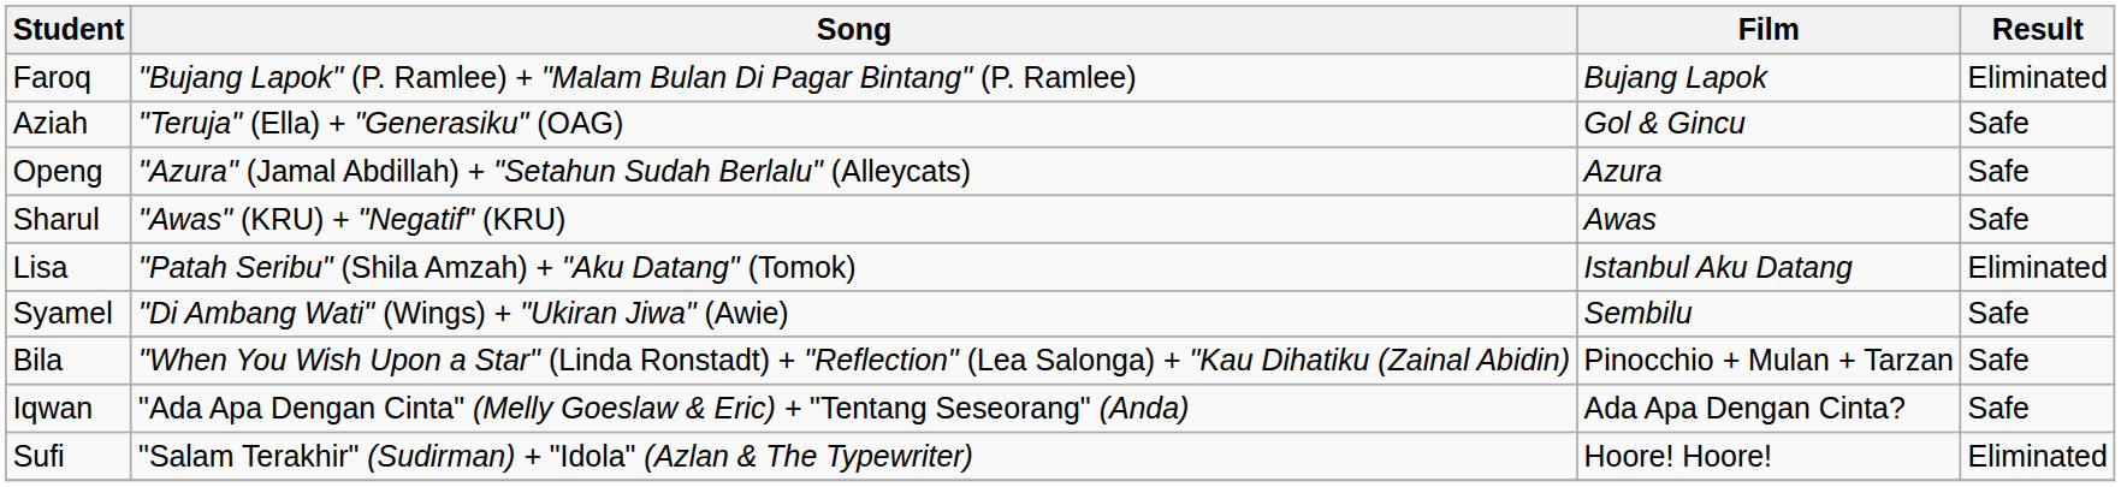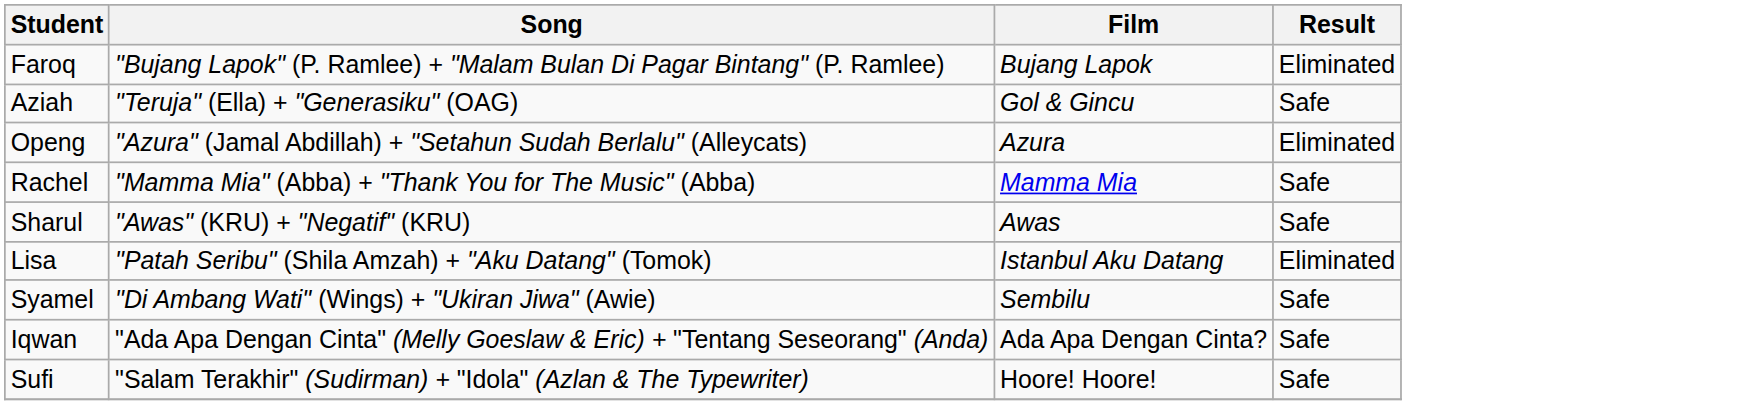Openg | Result: Safe -> Eliminated
+ row: Rachel | "Mamma Mia" (Abba) + "Thank You for The Music" (Abba) | Mamma Mia | Safe
- row: Bila | "When You Wish Upon a Star" (Linda Ronstadt) + "Reflection" (Lea Salonga) + "Kau Dihatiku (Zainal Abidin) | Pinocchio + Mulan + Tarzan | Safe
Sufi | Result: Eliminated -> Safe
